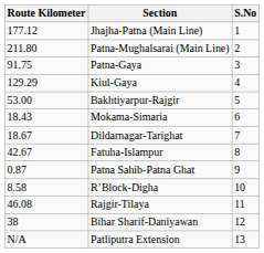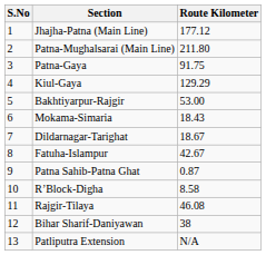columns swapped: S.No <-> Route Kilometer
